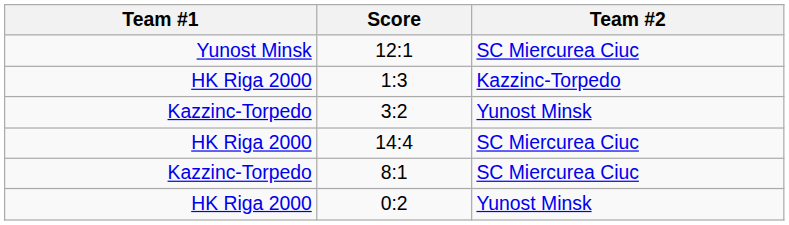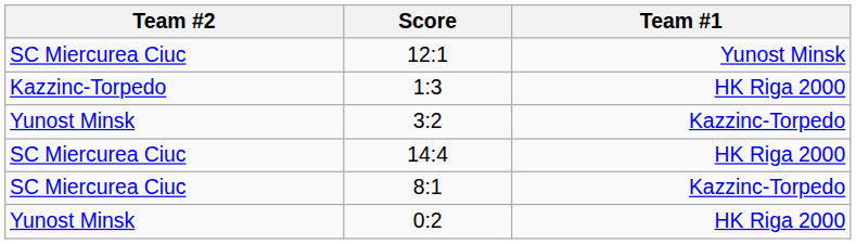columns swapped: Team #1 <-> Team #2
